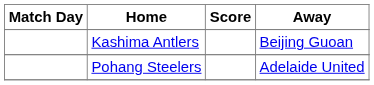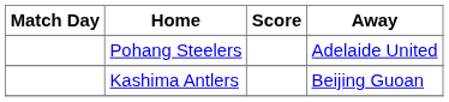rows swapped: Pohang Steelers <-> Kashima Antlers
